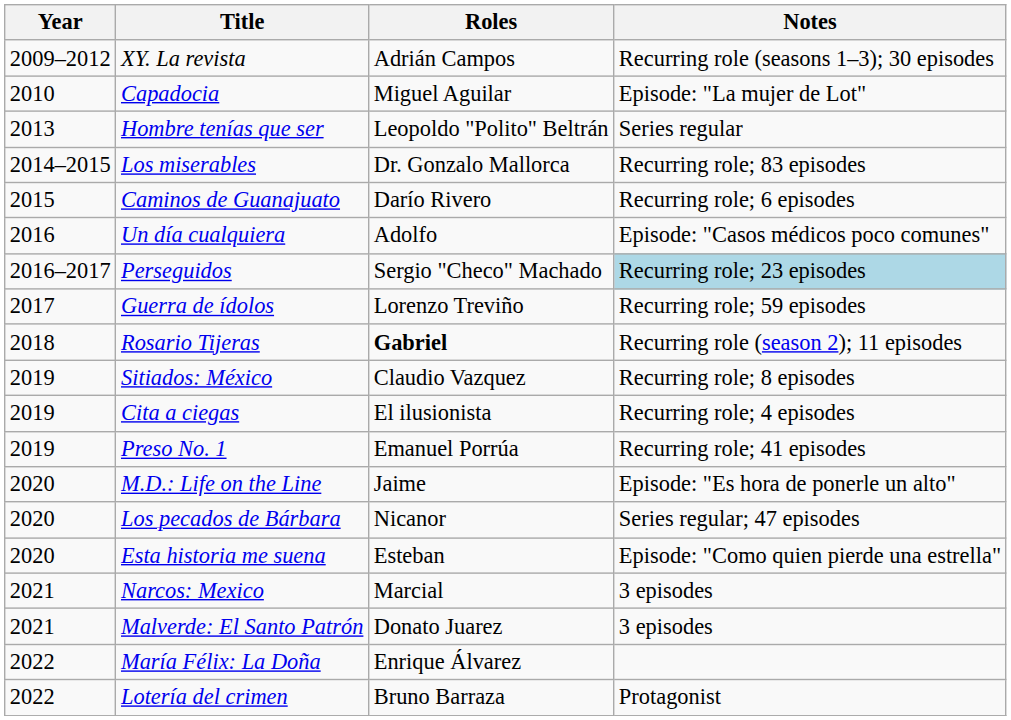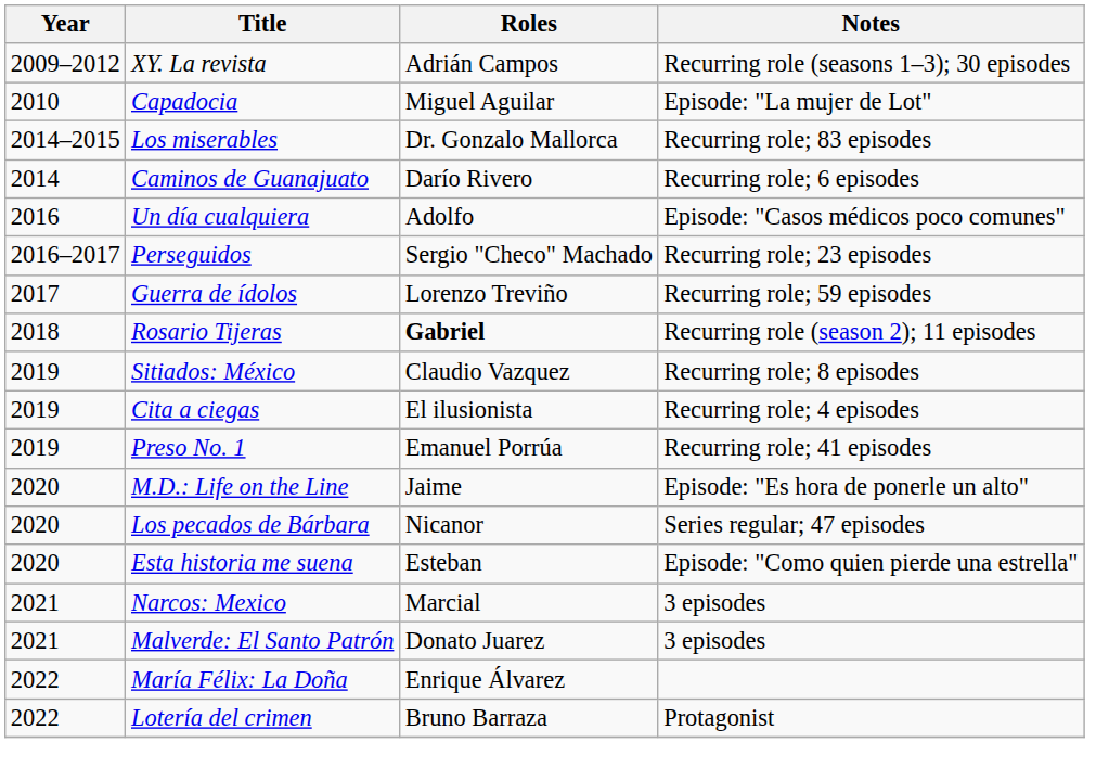- row: 2013 | Hombre tenías que ser | Leopoldo "Polito" Beltrán | Series regular
Caminos de Guanajuato | Year: 2015 -> 2014
Perseguidos | Notes: lightblue background -> no background
